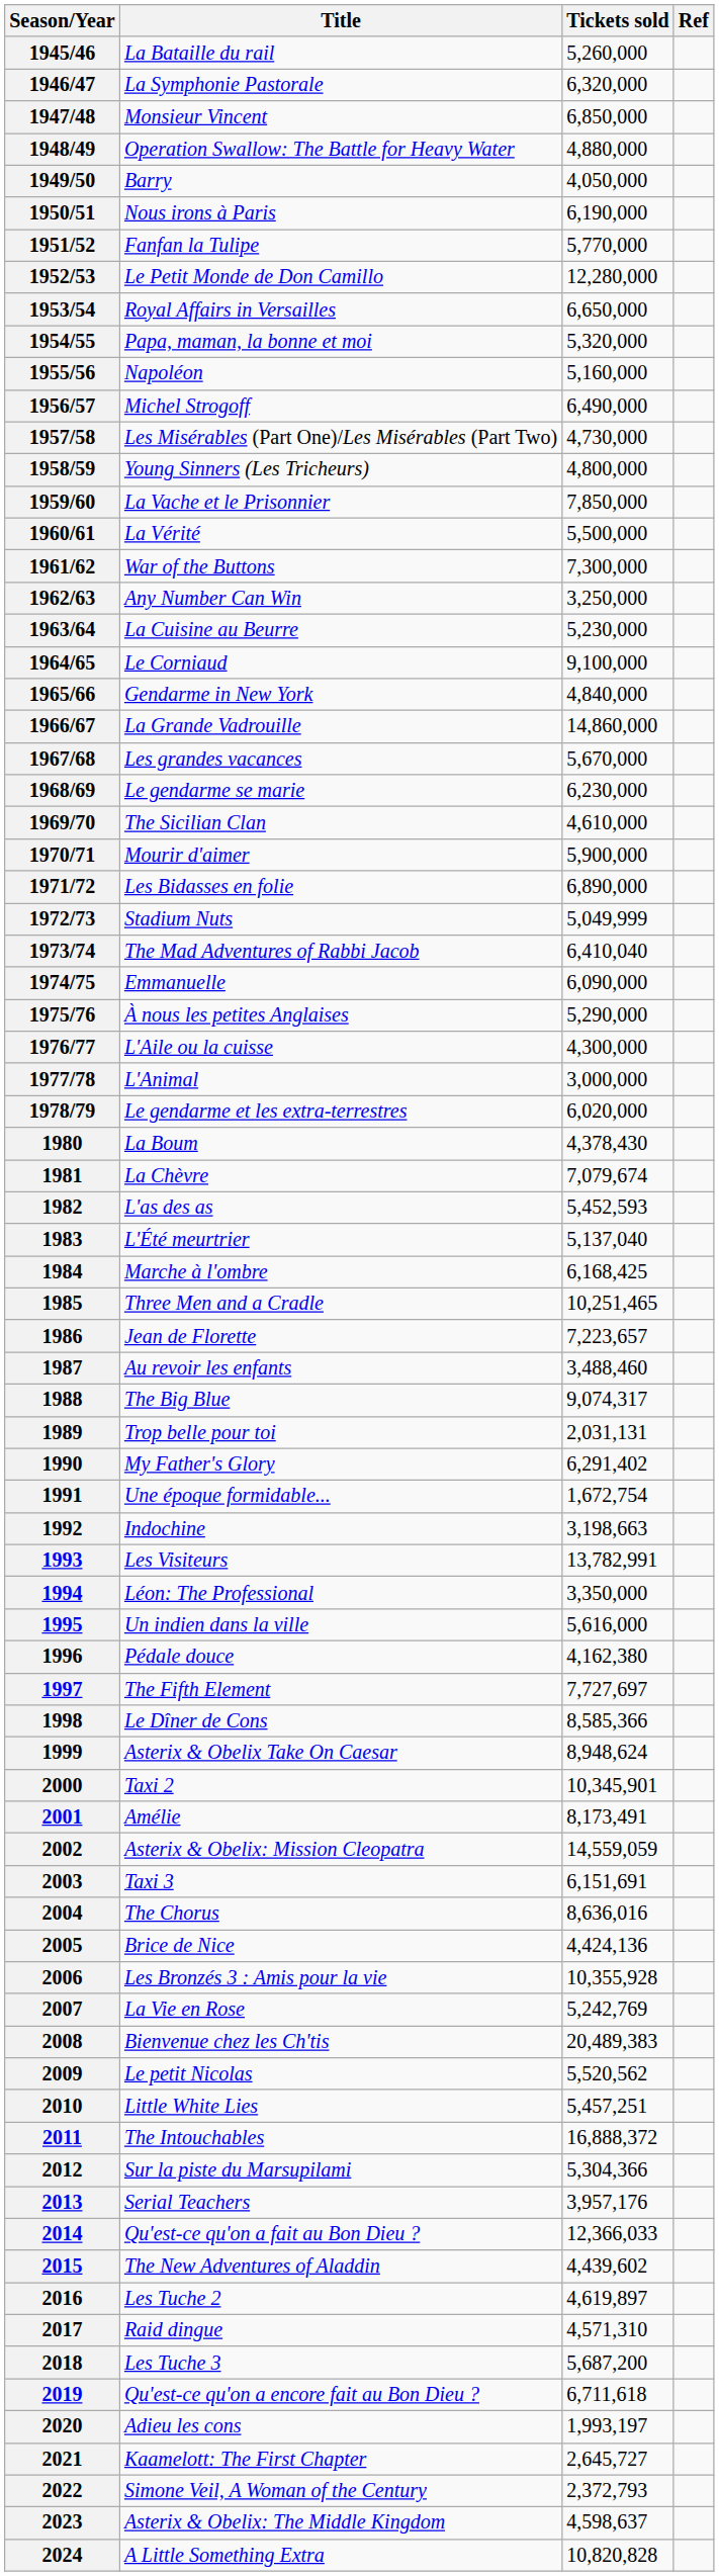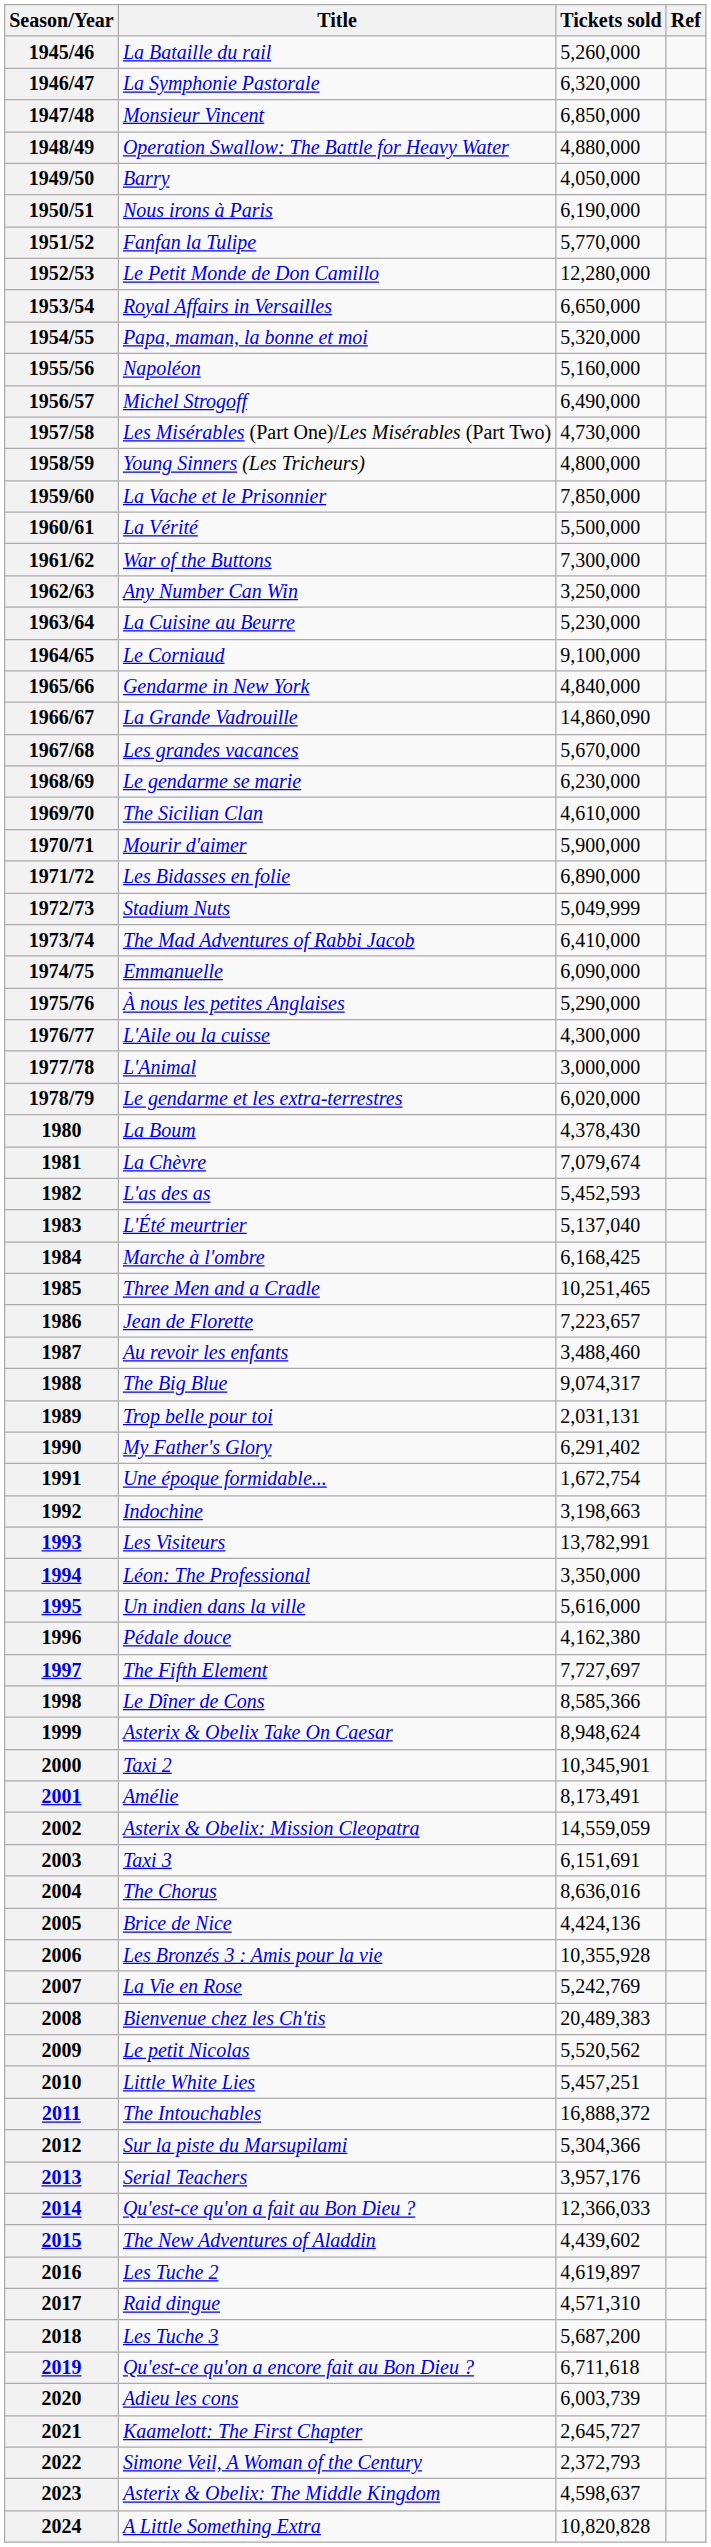1966/67 | Tickets sold: 14,860,000 -> 14,860,090
1973/74 | Tickets sold: 6,410,040 -> 6,410,000
2020 | Tickets sold: 1,993,197 -> 6,003,739
